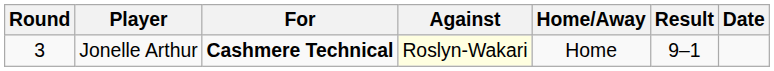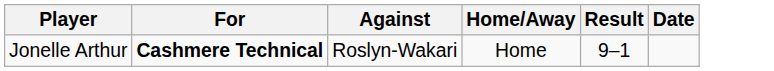- column: Round | 3
Jonelle Arthur | Against: lightyellow background -> no background
